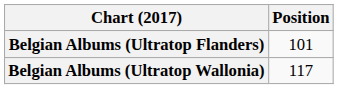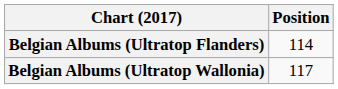Belgian Albums (Ultratop Flanders) | Position: 101 -> 114
